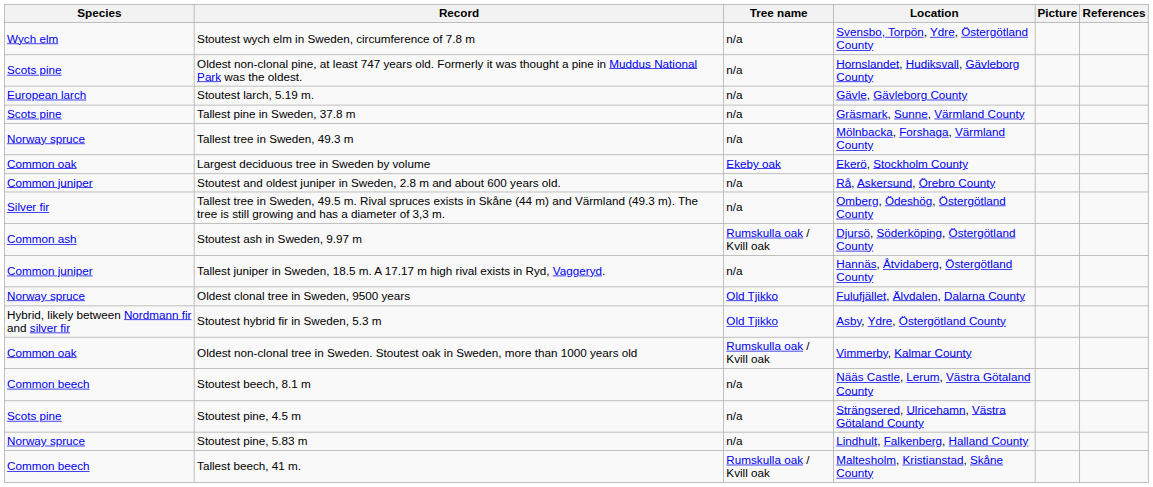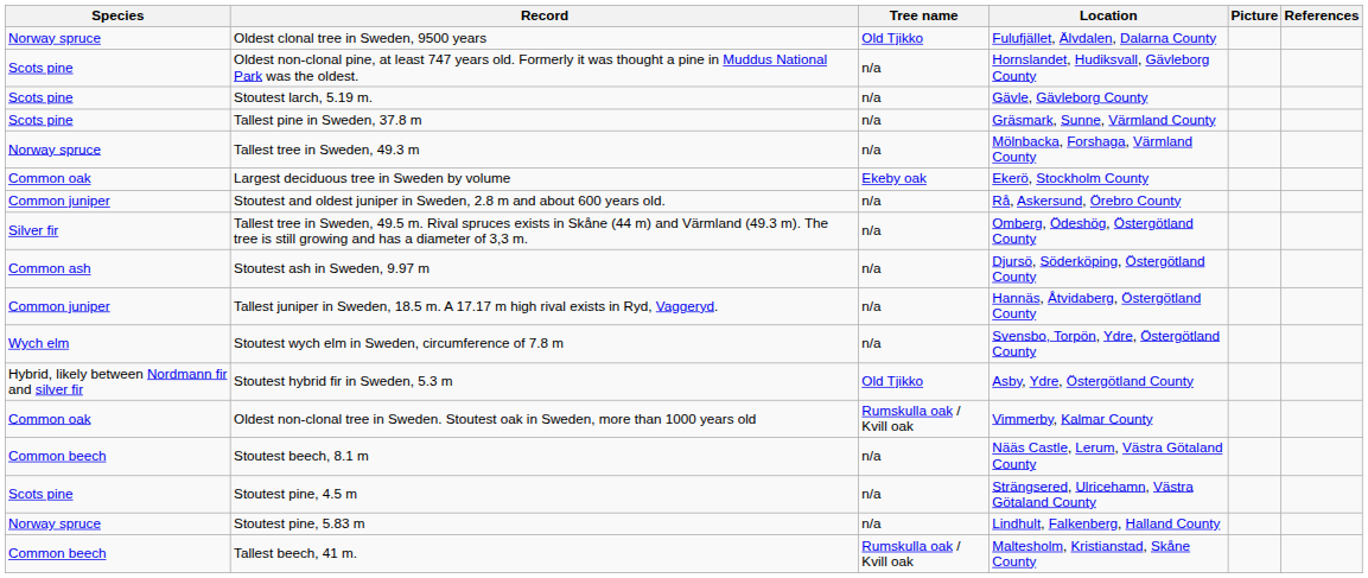rows swapped: Oldest clonal tree in Sweden, 9500 years <-> Stoutest wych elm in Sweden, circumference of 7.8 m
Stoutest larch, 5.19 m. | Species: European larch -> Scots pine
Stoutest ash in Sweden, 9.97 m | Tree name: Rumskulla oak / Kvill oak -> n/a
